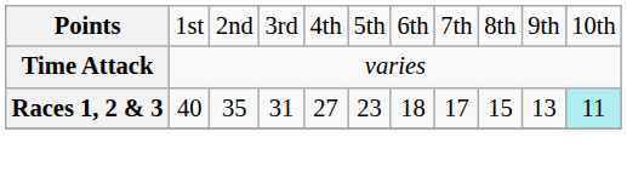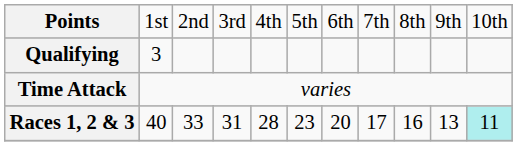+ row: Qualifying | 3
Races 1, 2 & 3 | column 3: 35 -> 33
Races 1, 2 & 3 | column 5: 27 -> 28
Races 1, 2 & 3 | column 7: 18 -> 20
Races 1, 2 & 3 | column 9: 15 -> 16
